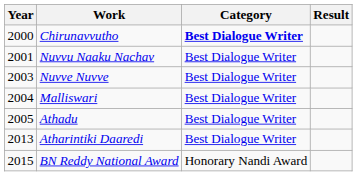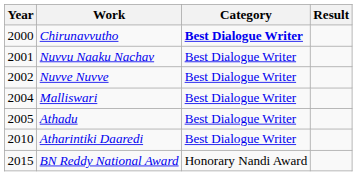Nuvve Nuvve | Year: 2003 -> 2002
Atharintiki Daaredi | Year: 2013 -> 2010
